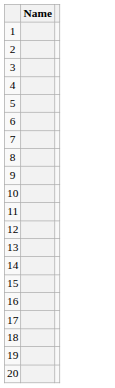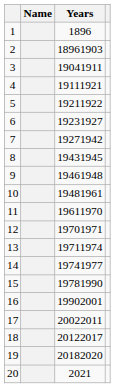+ column: Years | 1896 | 18961903 | 19041911 | 19111921 | 19211922 | 19231927 | 19271942 | 19431945 | 19461948 | 19481961 | 19611970 | 19701971 | 19711974 | 19741977 | 19781990 | 19902001 | 20022011 | 20122017 | 20182020 | 2021
